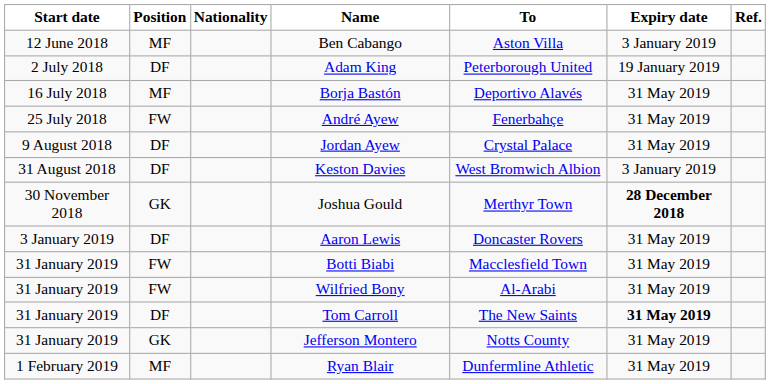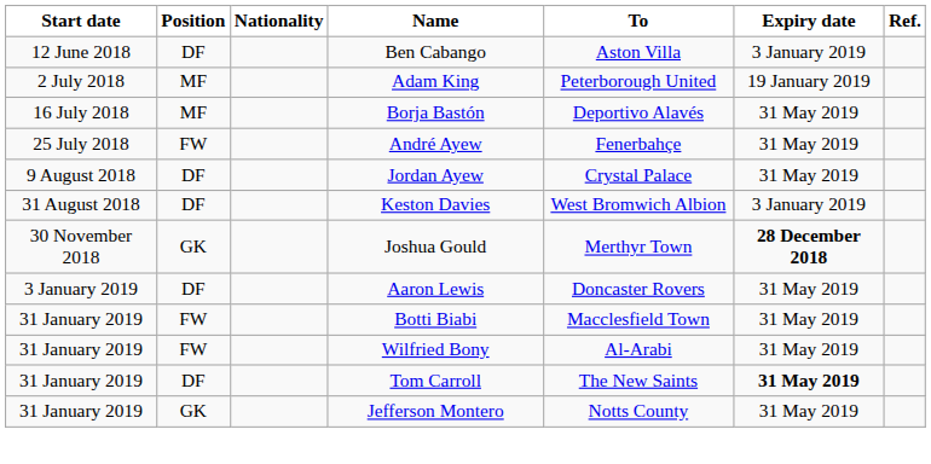Ben Cabango | Position: MF -> DF
Adam King | Position: DF -> MF
- row: 1 February 2019 | MF | Ryan Blair | Dunfermline Athletic | 31 May 2019
